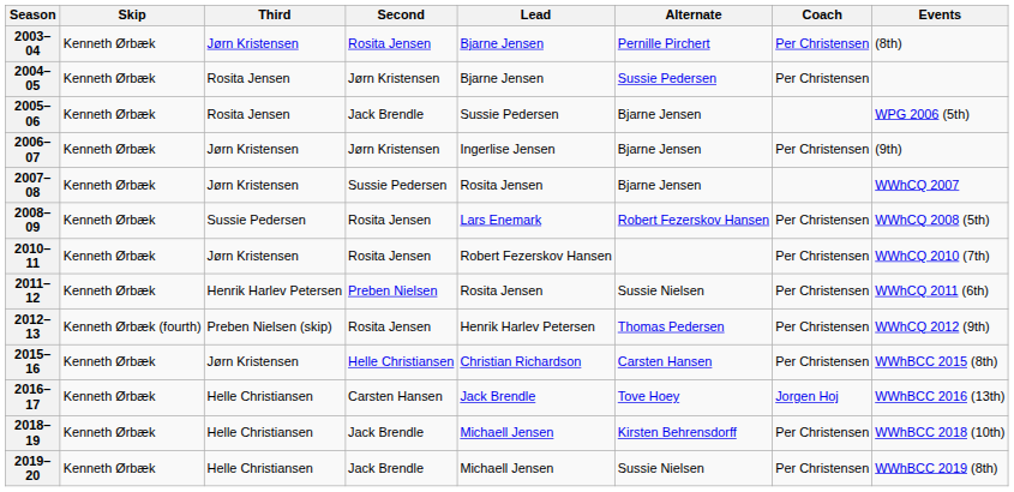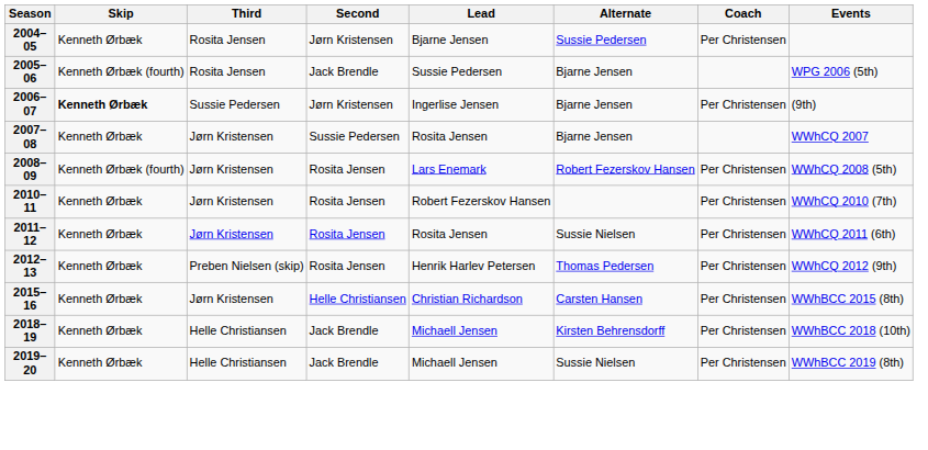- row: 2003–04 | Kenneth Ørbæk | Jørn Kristensen | Rosita Jensen | Bjarne Jensen | Pernille Pirchert | Per Christensen | (8th)
2005–06 | Skip: Kenneth Ørbæk -> Kenneth Ørbæk (fourth)
2006–07 | Skip: normal -> bold
2006–07 | Third: Jørn Kristensen -> Sussie Pedersen
2008–09 | Skip: Kenneth Ørbæk -> Kenneth Ørbæk (fourth)
2008–09 | Third: Sussie Pedersen -> Jørn Kristensen
2011–12 | Third: Henrik Harlev Petersen -> Jørn Kristensen
2011–12 | Second: Preben Nielsen -> Rosita Jensen
2012–13 | Skip: Kenneth Ørbæk (fourth) -> Kenneth Ørbæk
- row: 2016–17 | Kenneth Ørbæk | Helle Christiansen | Carsten Hansen | Jack Brendle | Tove Hoey | Jorgen Hoj | WWhBCC 2016 (13th)
